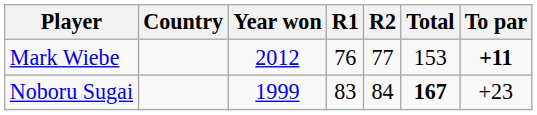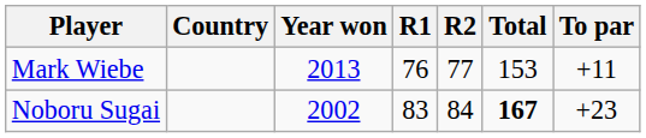Mark Wiebe | Year won: 2012 -> 2013
Mark Wiebe | To par: bold -> normal
Noboru Sugai | Year won: 1999 -> 2002
